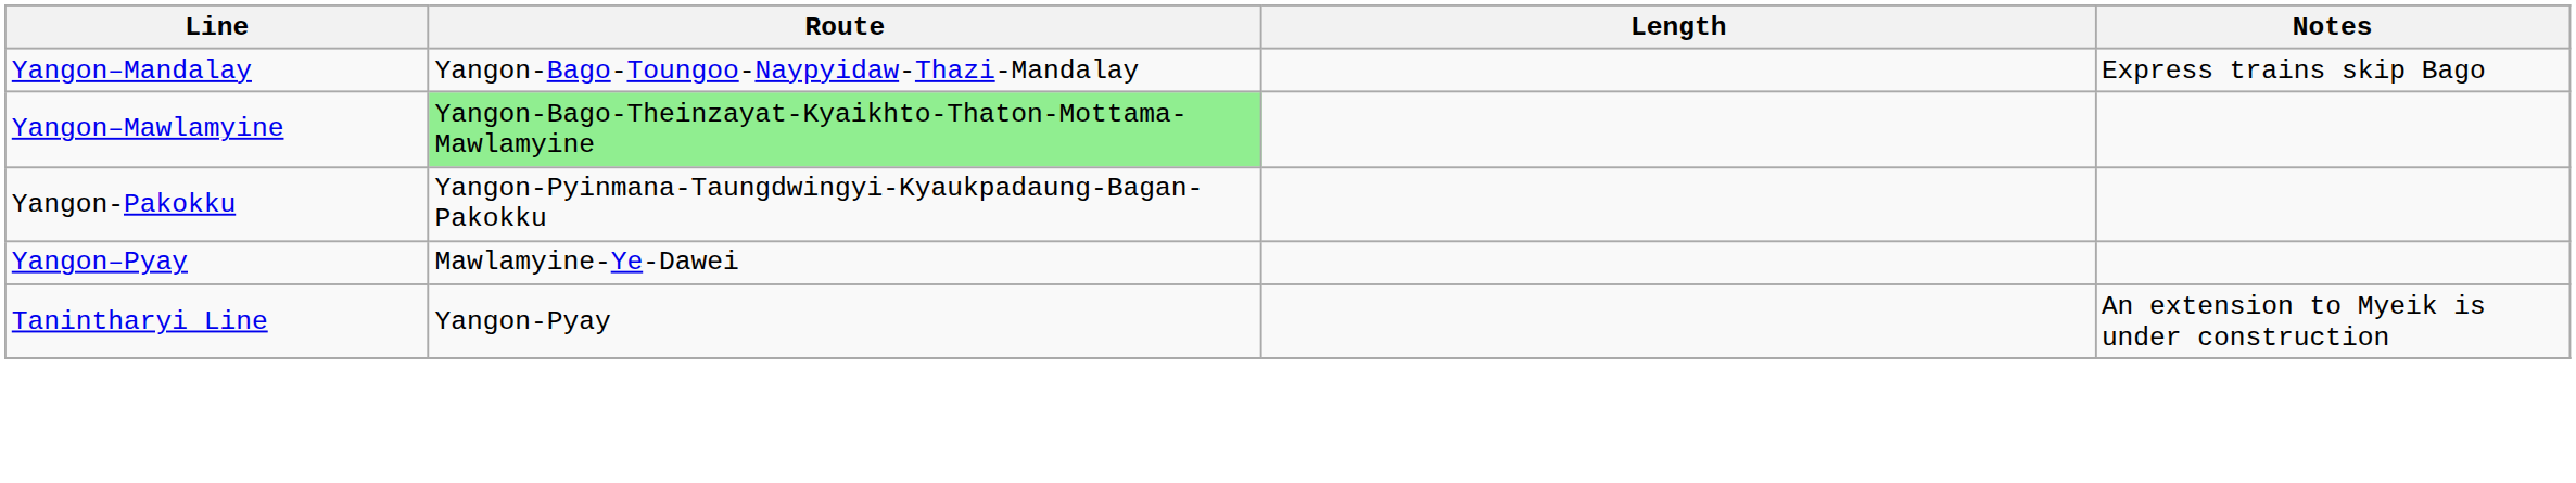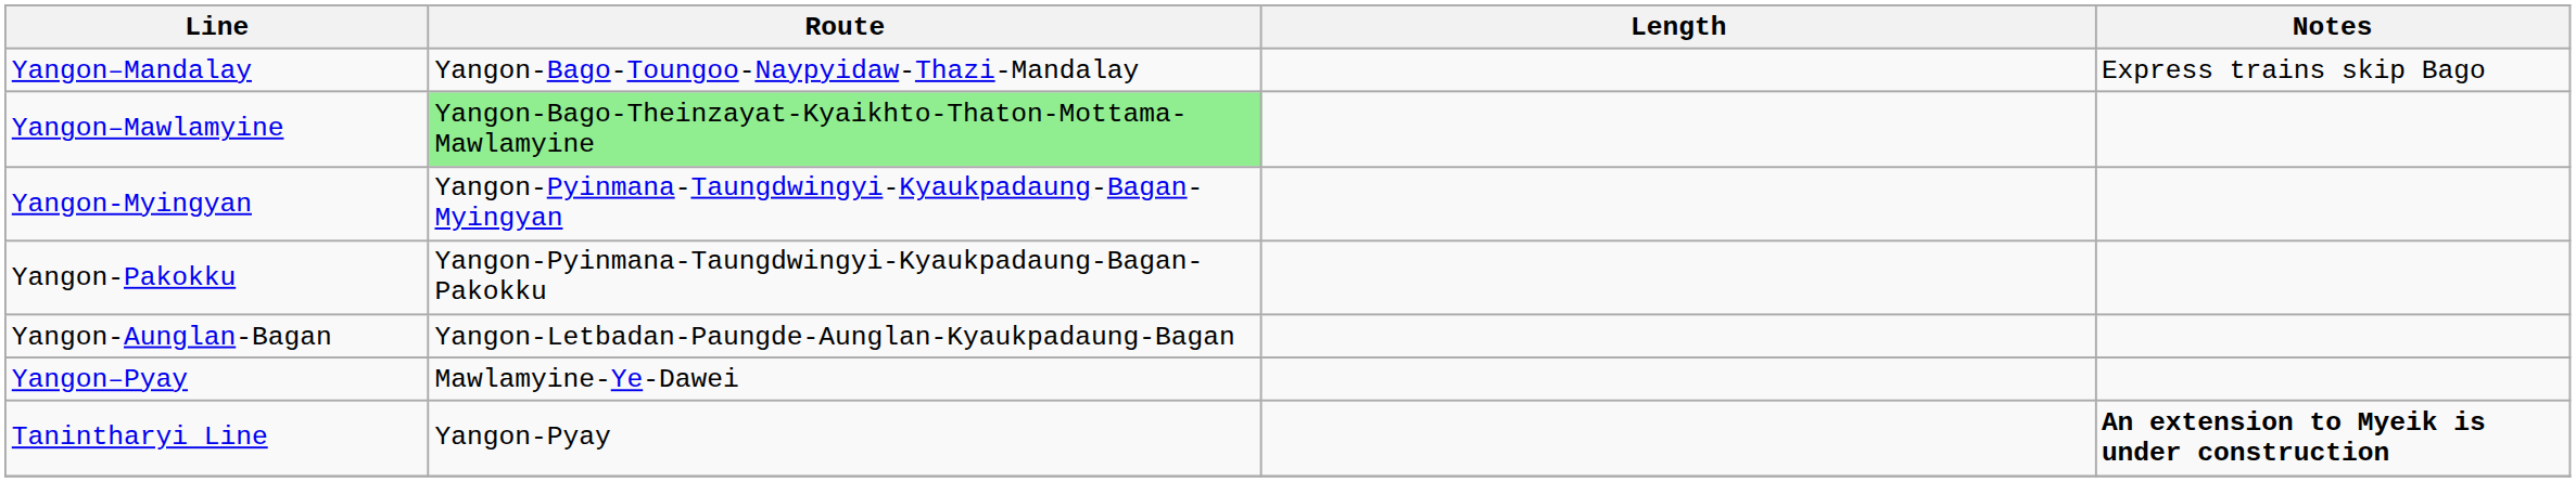+ row: Yangon-Myingyan | Yangon-Pyinmana-Taungdwingyi-Kyaukpadaung-Bagan-Myingyan
+ row: Yangon-Aunglan-Bagan | Yangon-Letbadan-Paungde-Aunglan-Kyaukpadaung-Bagan
Tanintharyi Line | Notes: normal -> bold
